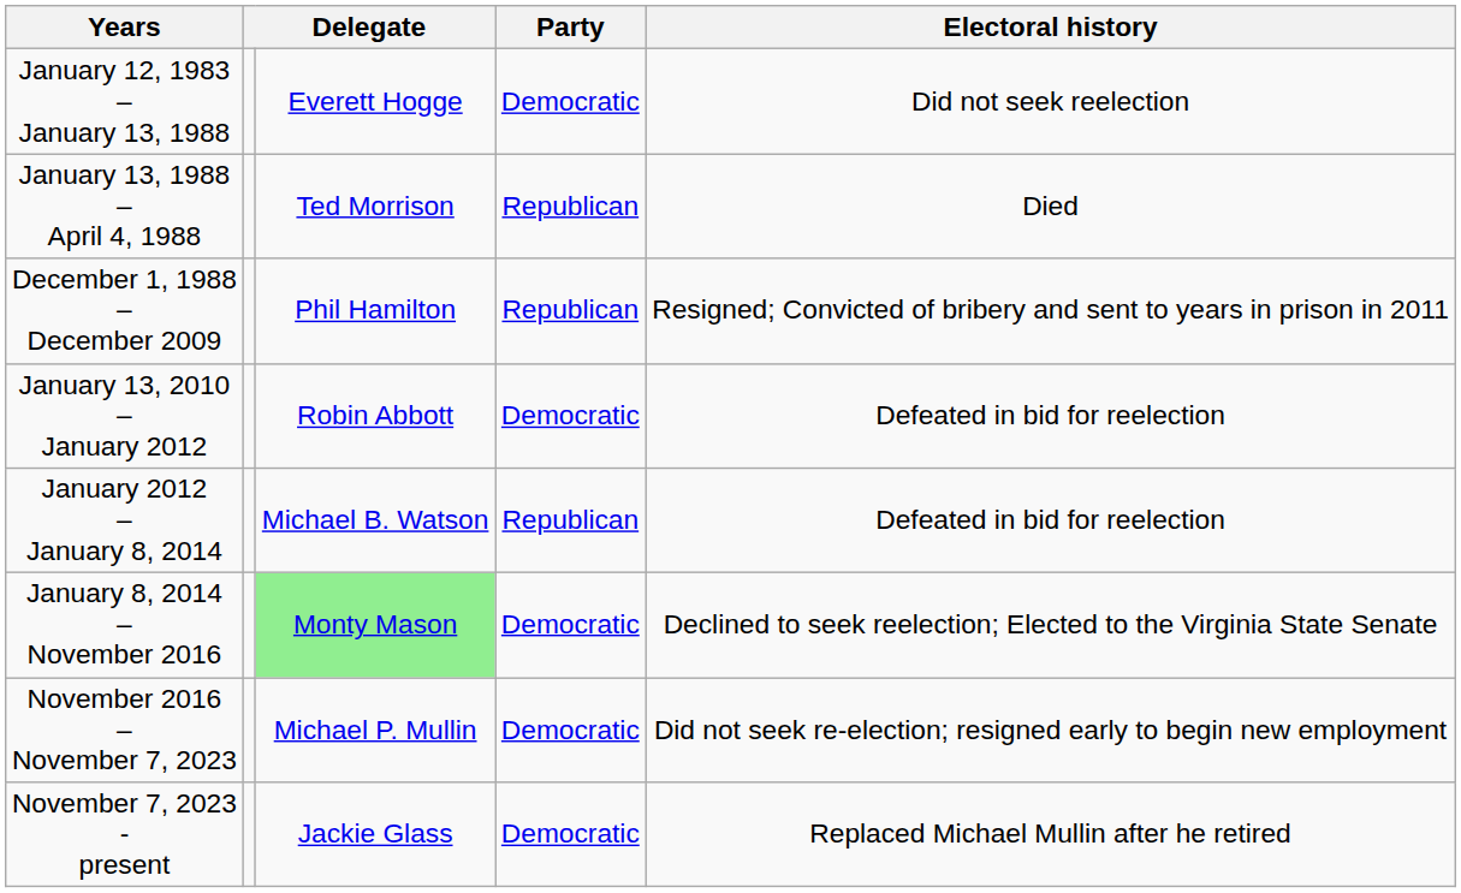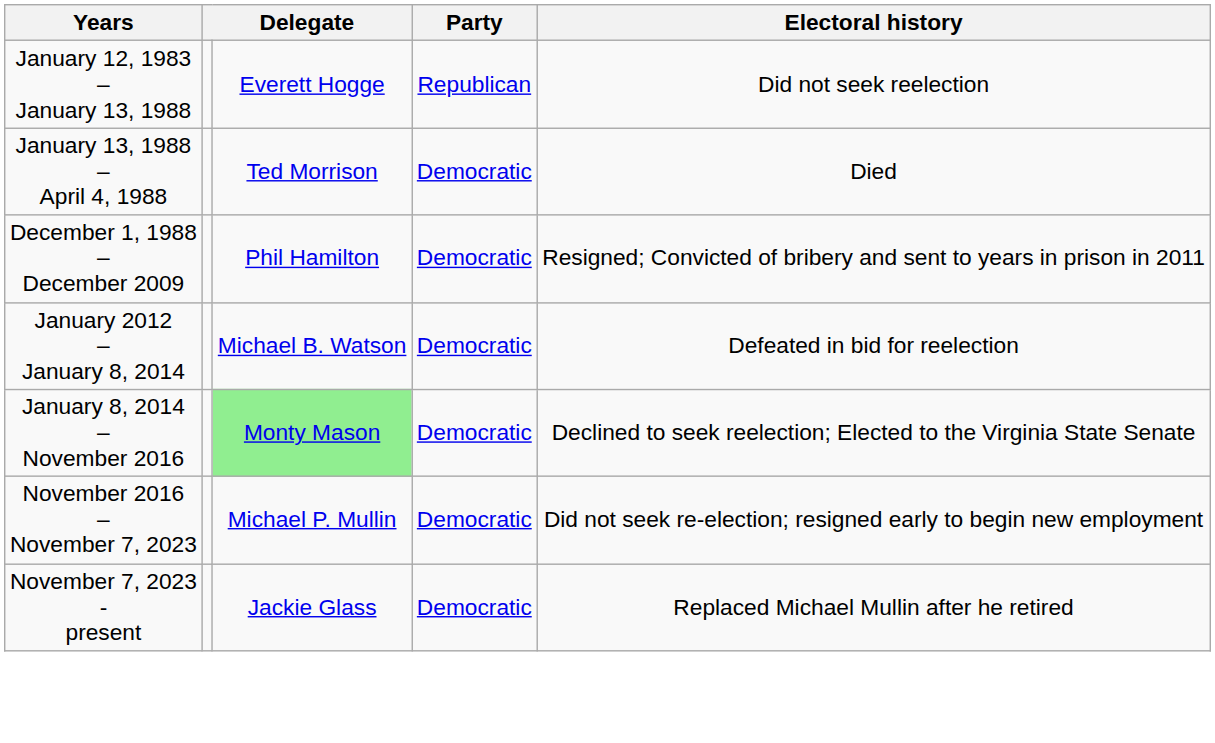January 12, 1983 – January 13, 1988 | Party: Democratic -> Republican
January 13, 1988 – April 4, 1988 | Party: Republican -> Democratic
December 1, 1988 – December 2009 | Party: Republican -> Democratic
- row: January 13, 2010 – January 2012 | Robin Abbott | Democratic | Defeated in bid for reelection
January 2012 – January 8, 2014 | Party: Republican -> Democratic
